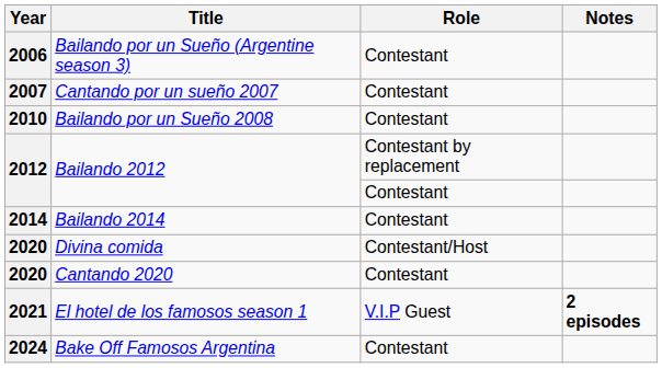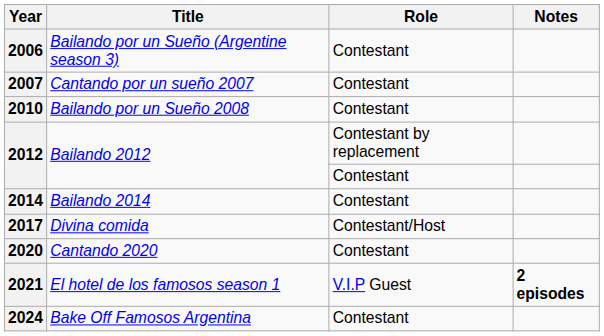Divina comida | Year: 2020 -> 2017
